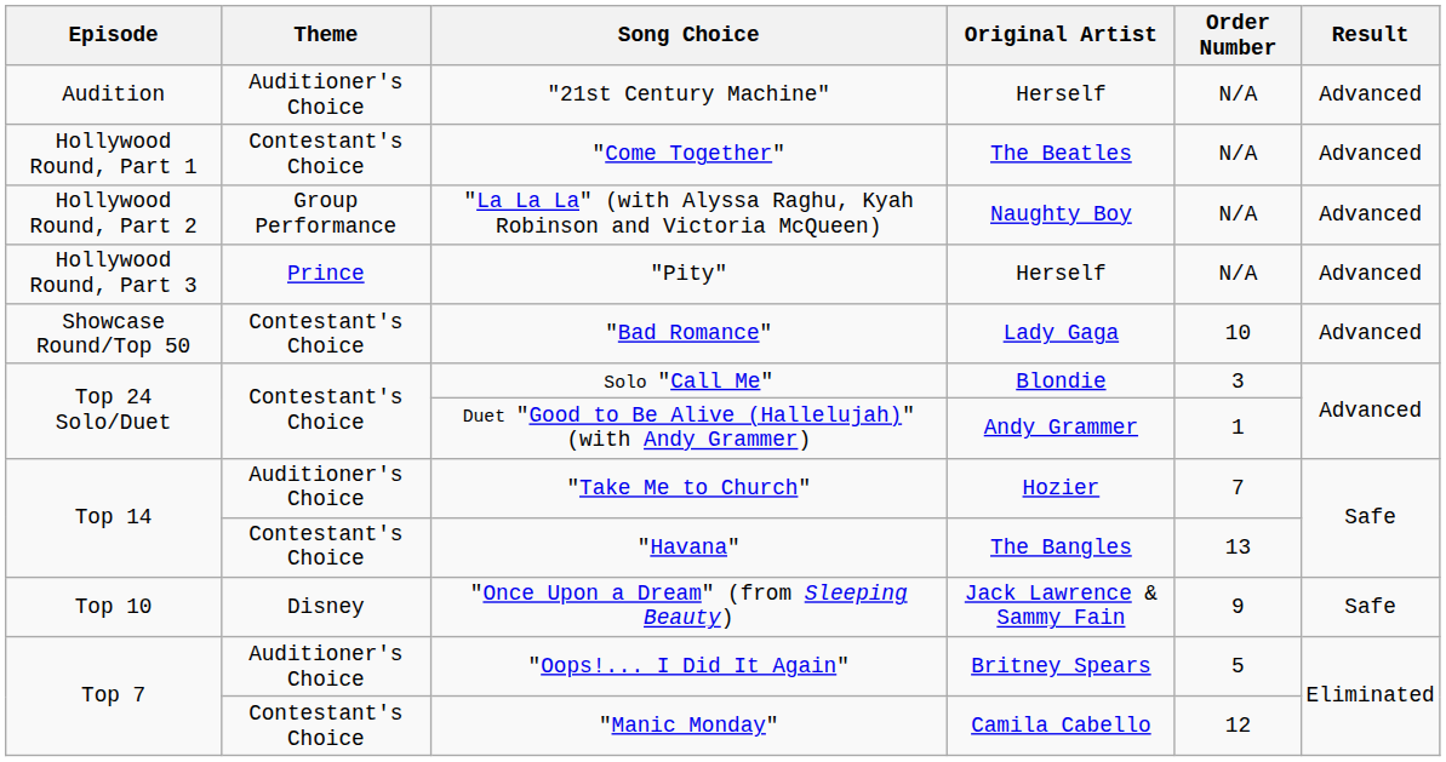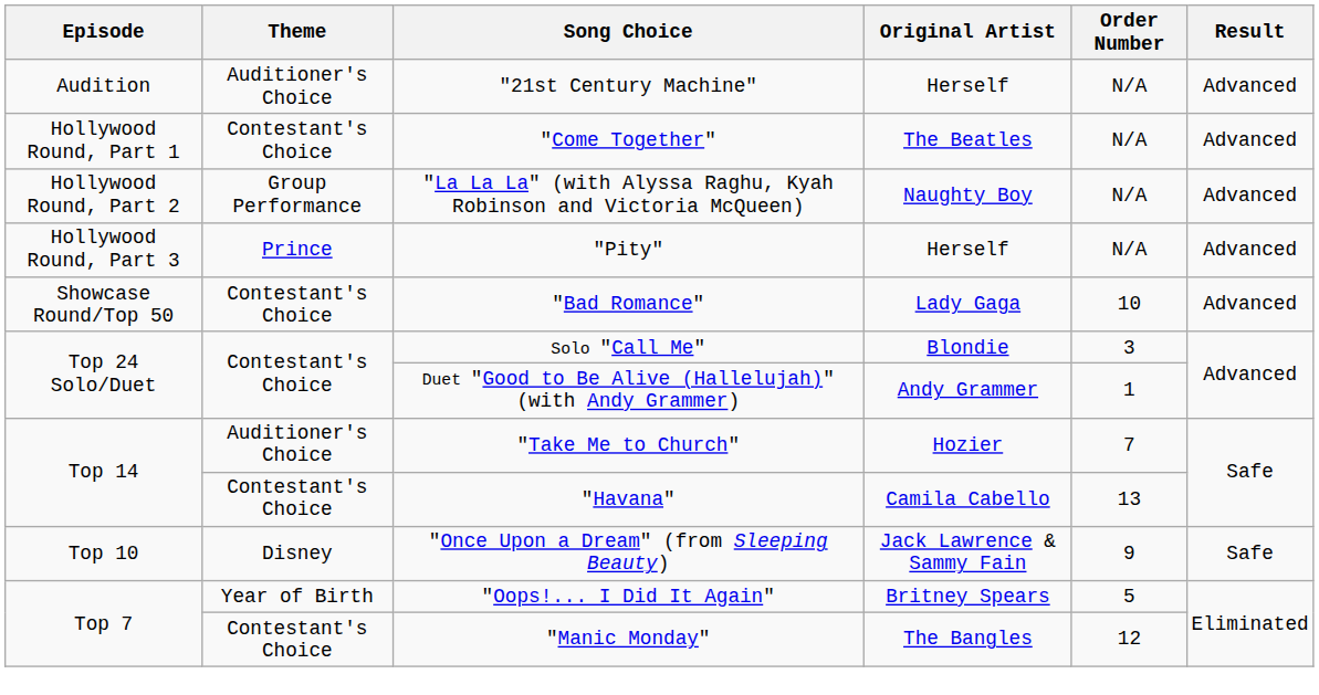"Havana" | Original Artist: The Bangles -> Camila Cabello
"Oops!... I Did It Again" | Theme: Auditioner's Choice -> Year of Birth
"Manic Monday" | Original Artist: Camila Cabello -> The Bangles
